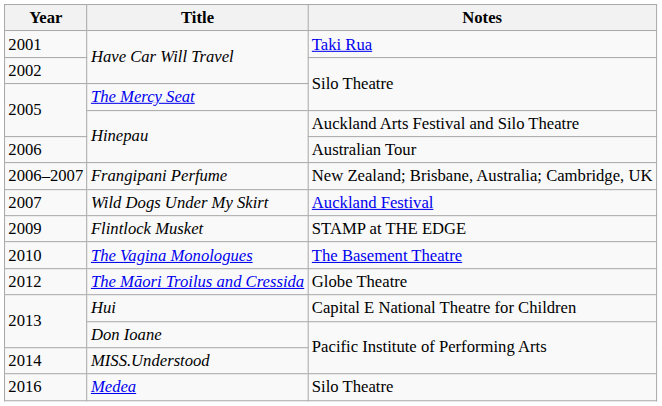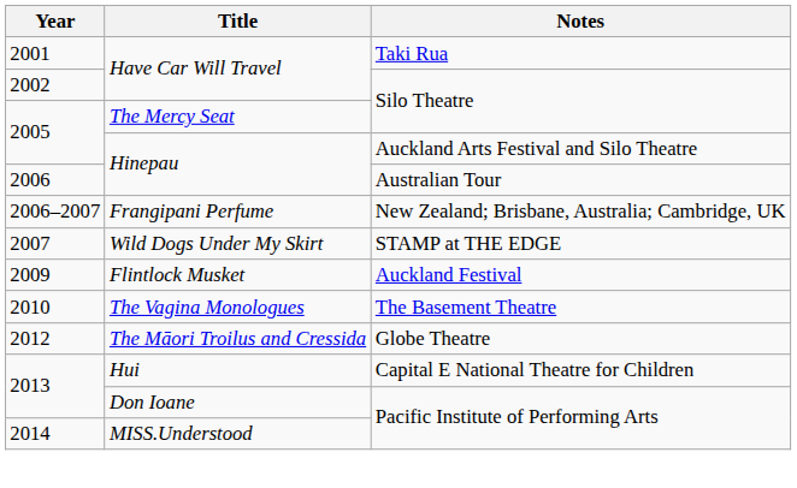2007 | Notes: Auckland Festival -> STAMP at THE EDGE
2009 | Notes: STAMP at THE EDGE -> Auckland Festival
- row: 2016 | Medea | Silo Theatre
